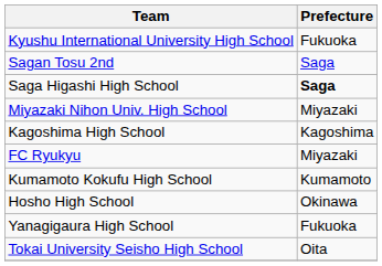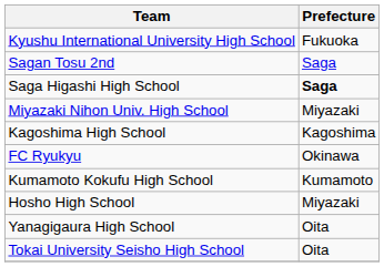FC Ryukyu | Prefecture: Miyazaki -> Okinawa
Hosho High School | Prefecture: Okinawa -> Miyazaki
Yanagigaura High School | Prefecture: Fukuoka -> Oita
